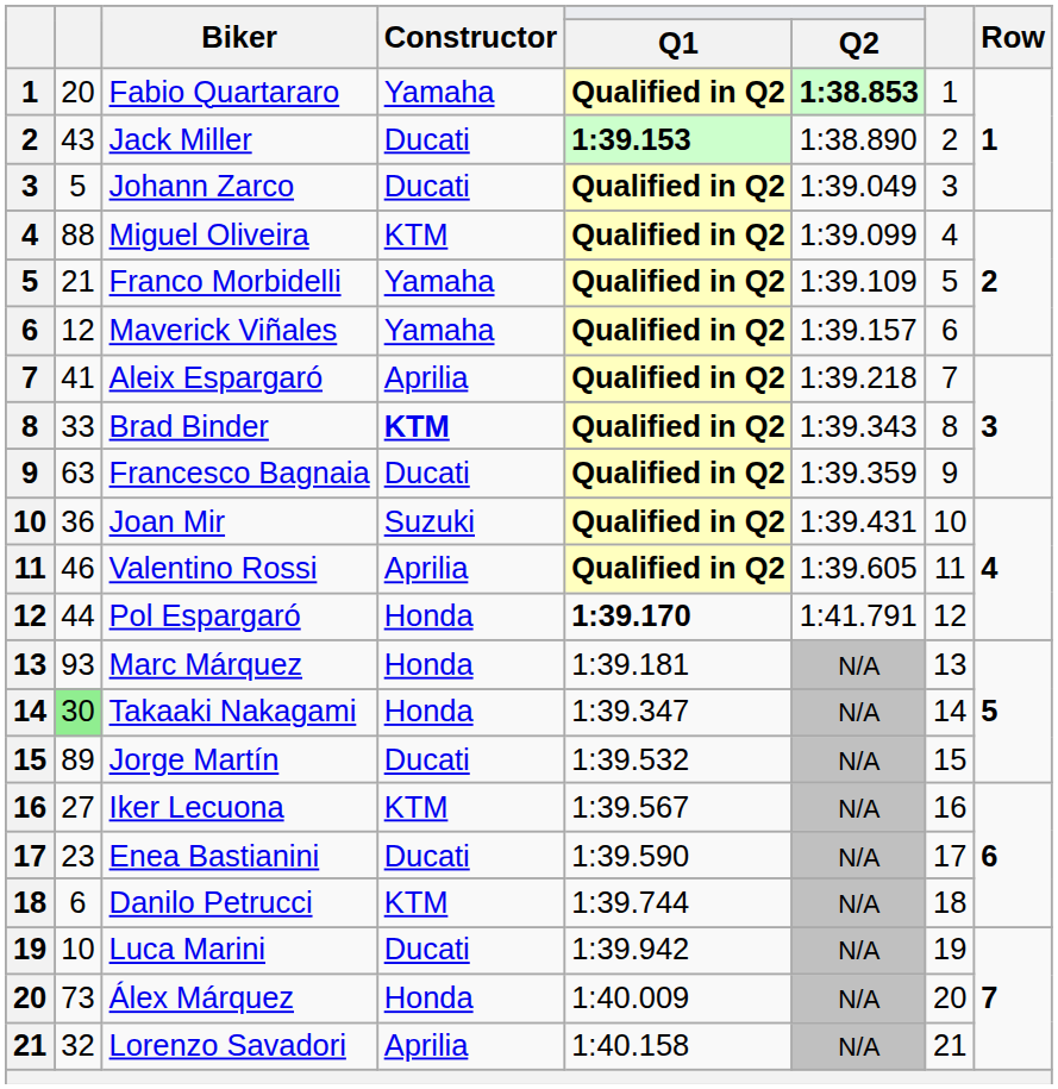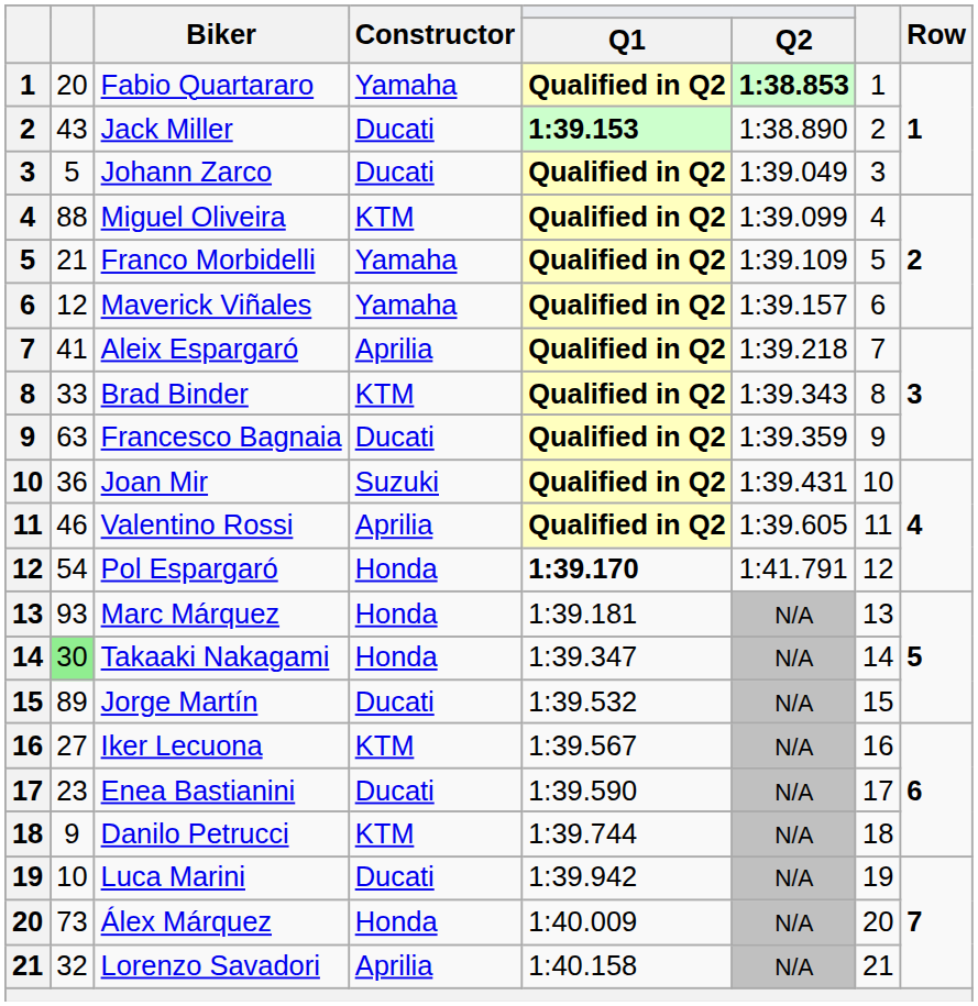Brad Binder | Constructor: bold -> normal
Pol Espargaró | column 2: 44 -> 54
Danilo Petrucci | column 2: 6 -> 9
